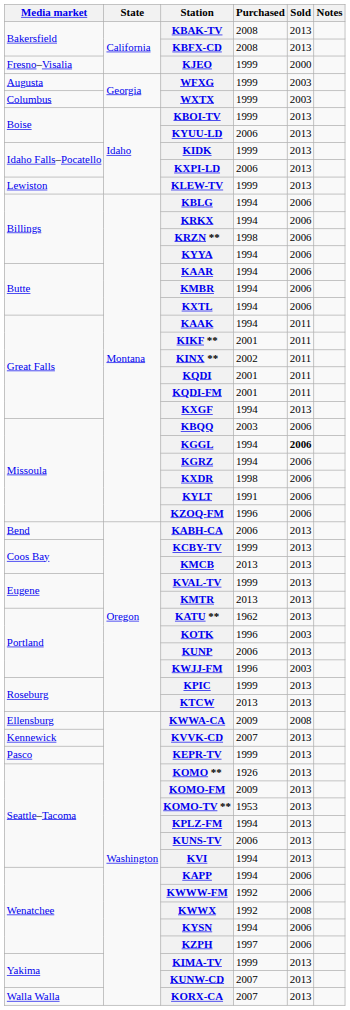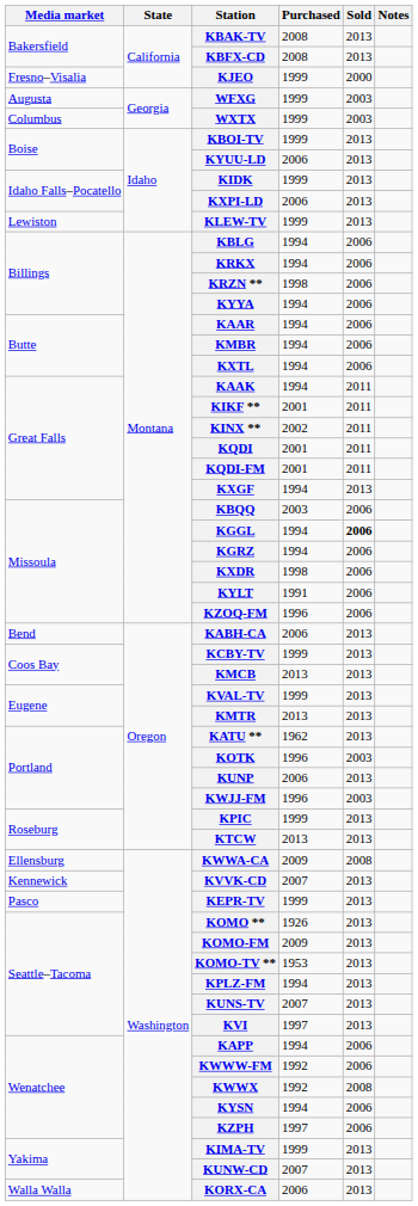KUNS-TV | Purchased: 2006 -> 2007
KVI | Purchased: 1994 -> 1997
KORX-CA | Purchased: 2007 -> 2006
